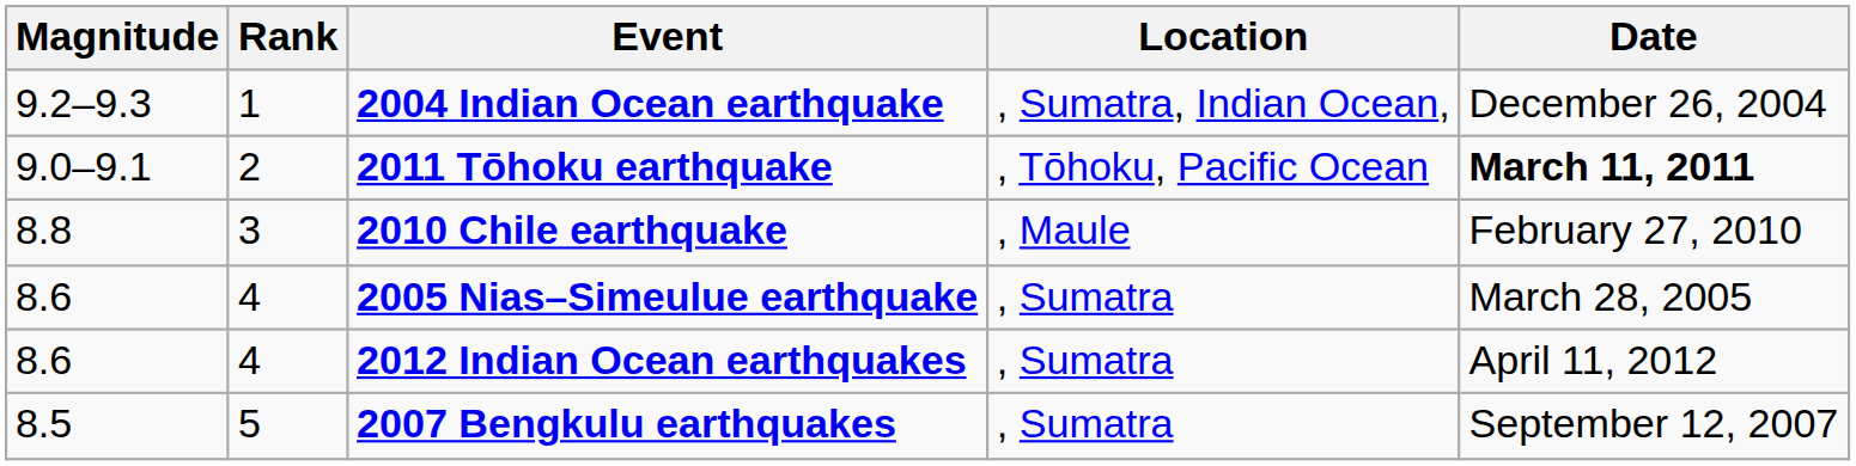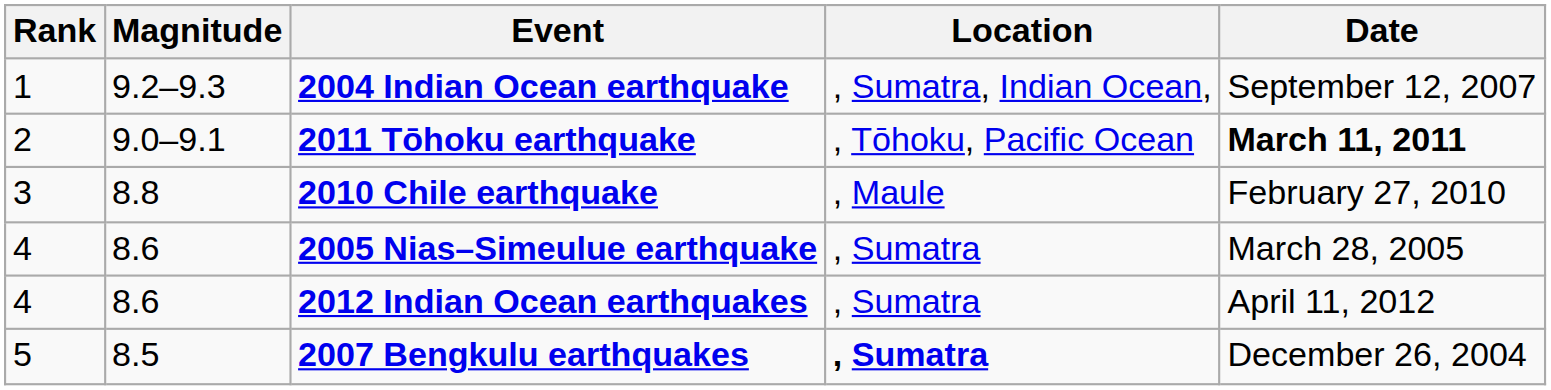columns swapped: Rank <-> Magnitude
2004 Indian Ocean earthquake | Date: December 26, 2004 -> September 12, 2007
2007 Bengkulu earthquakes | Location: normal -> bold
2007 Bengkulu earthquakes | Date: September 12, 2007 -> December 26, 2004
